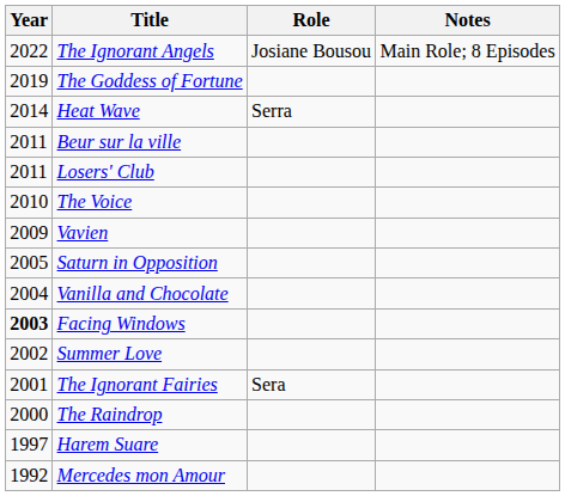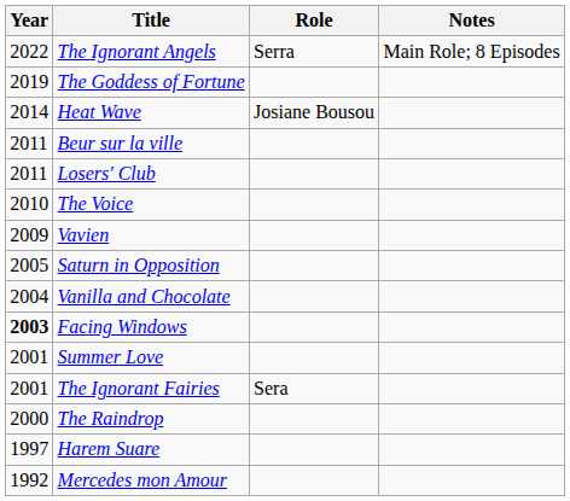The Ignorant Angels | Role: Josiane Bousou -> Serra
Heat Wave | Role: Serra -> Josiane Bousou
Summer Love | Year: 2002 -> 2001
